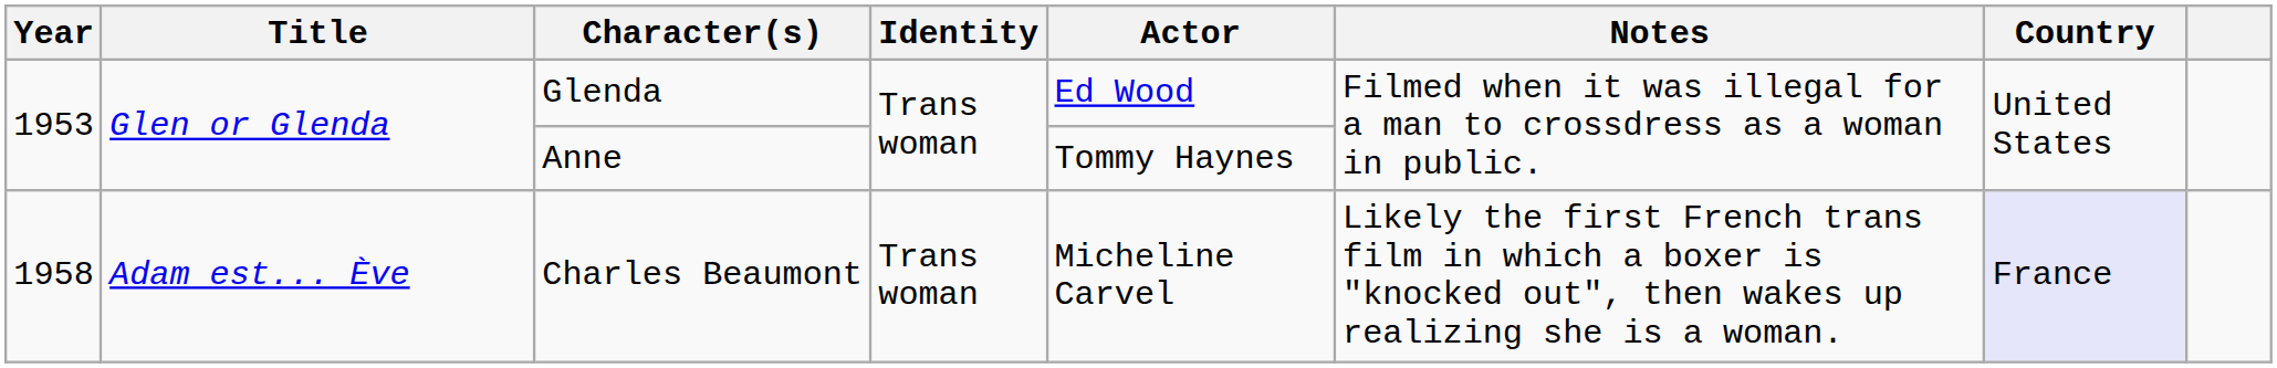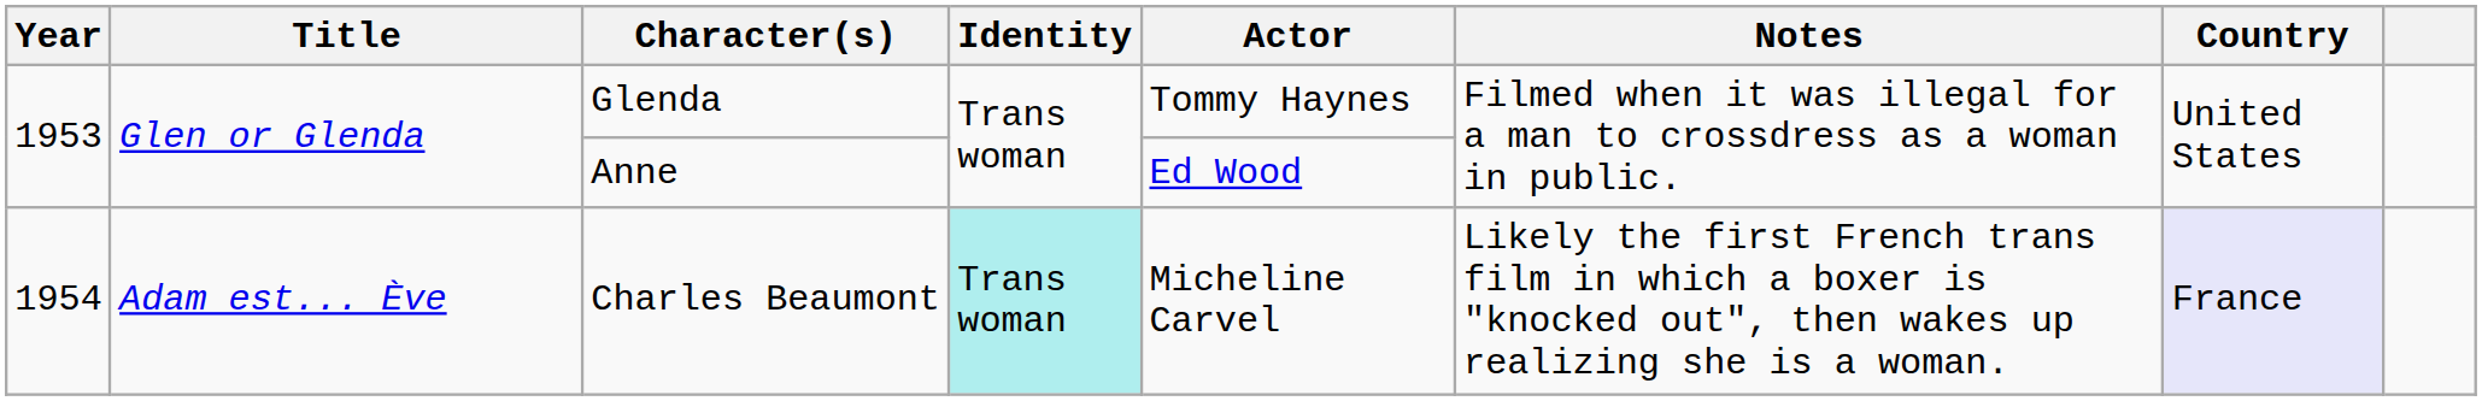Glenda | Actor: Ed Wood -> Tommy Haynes
Anne | Actor: Tommy Haynes -> Ed Wood
Charles Beaumont | Year: 1958 -> 1954
Charles Beaumont | Identity: no background -> paleturquoise background
